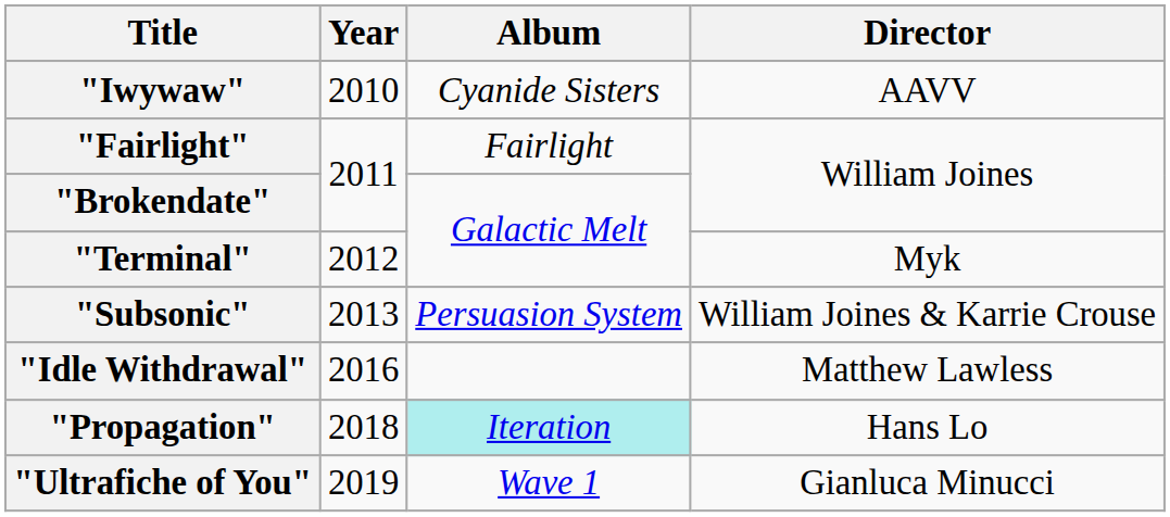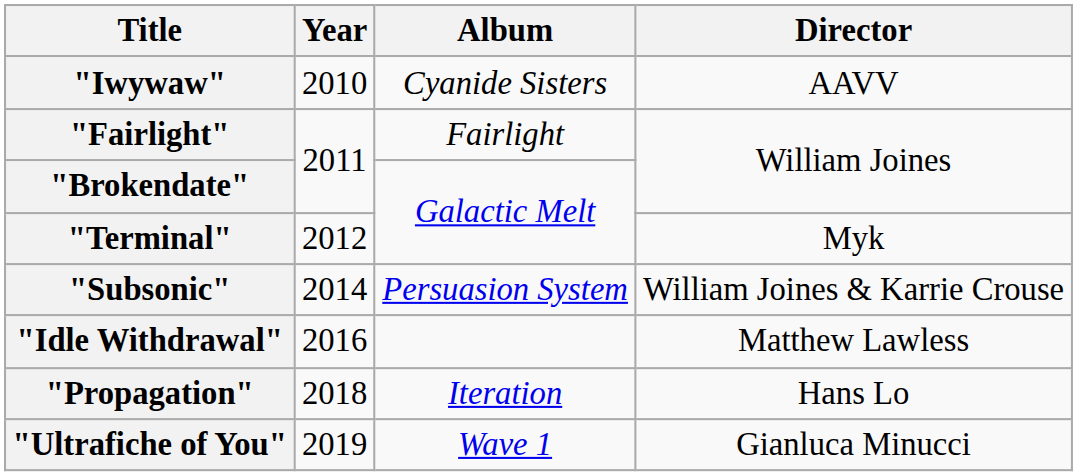"Subsonic" | Year: 2013 -> 2014
"Propagation" | Album: paleturquoise background -> no background
